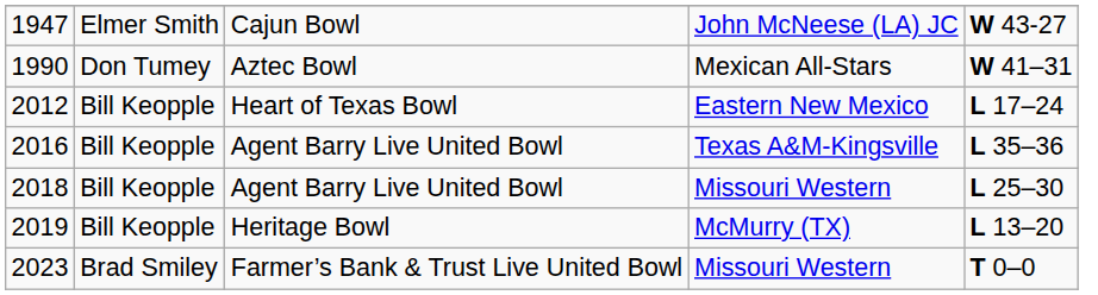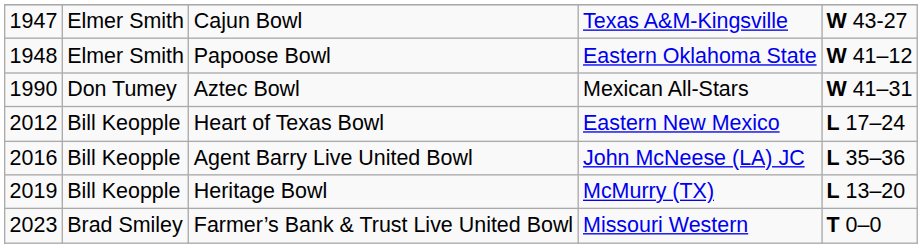1947 | column 4: John McNeese (LA) JC -> Texas A&M-Kingsville
+ row: 1948 | Elmer Smith | Papoose Bowl | Eastern Oklahoma State | W 41–12
2016 | column 4: Texas A&M-Kingsville -> John McNeese (LA) JC
- row: 2018 | Bill Keopple | Agent Barry Live United Bowl | Missouri Western | L 25–30
